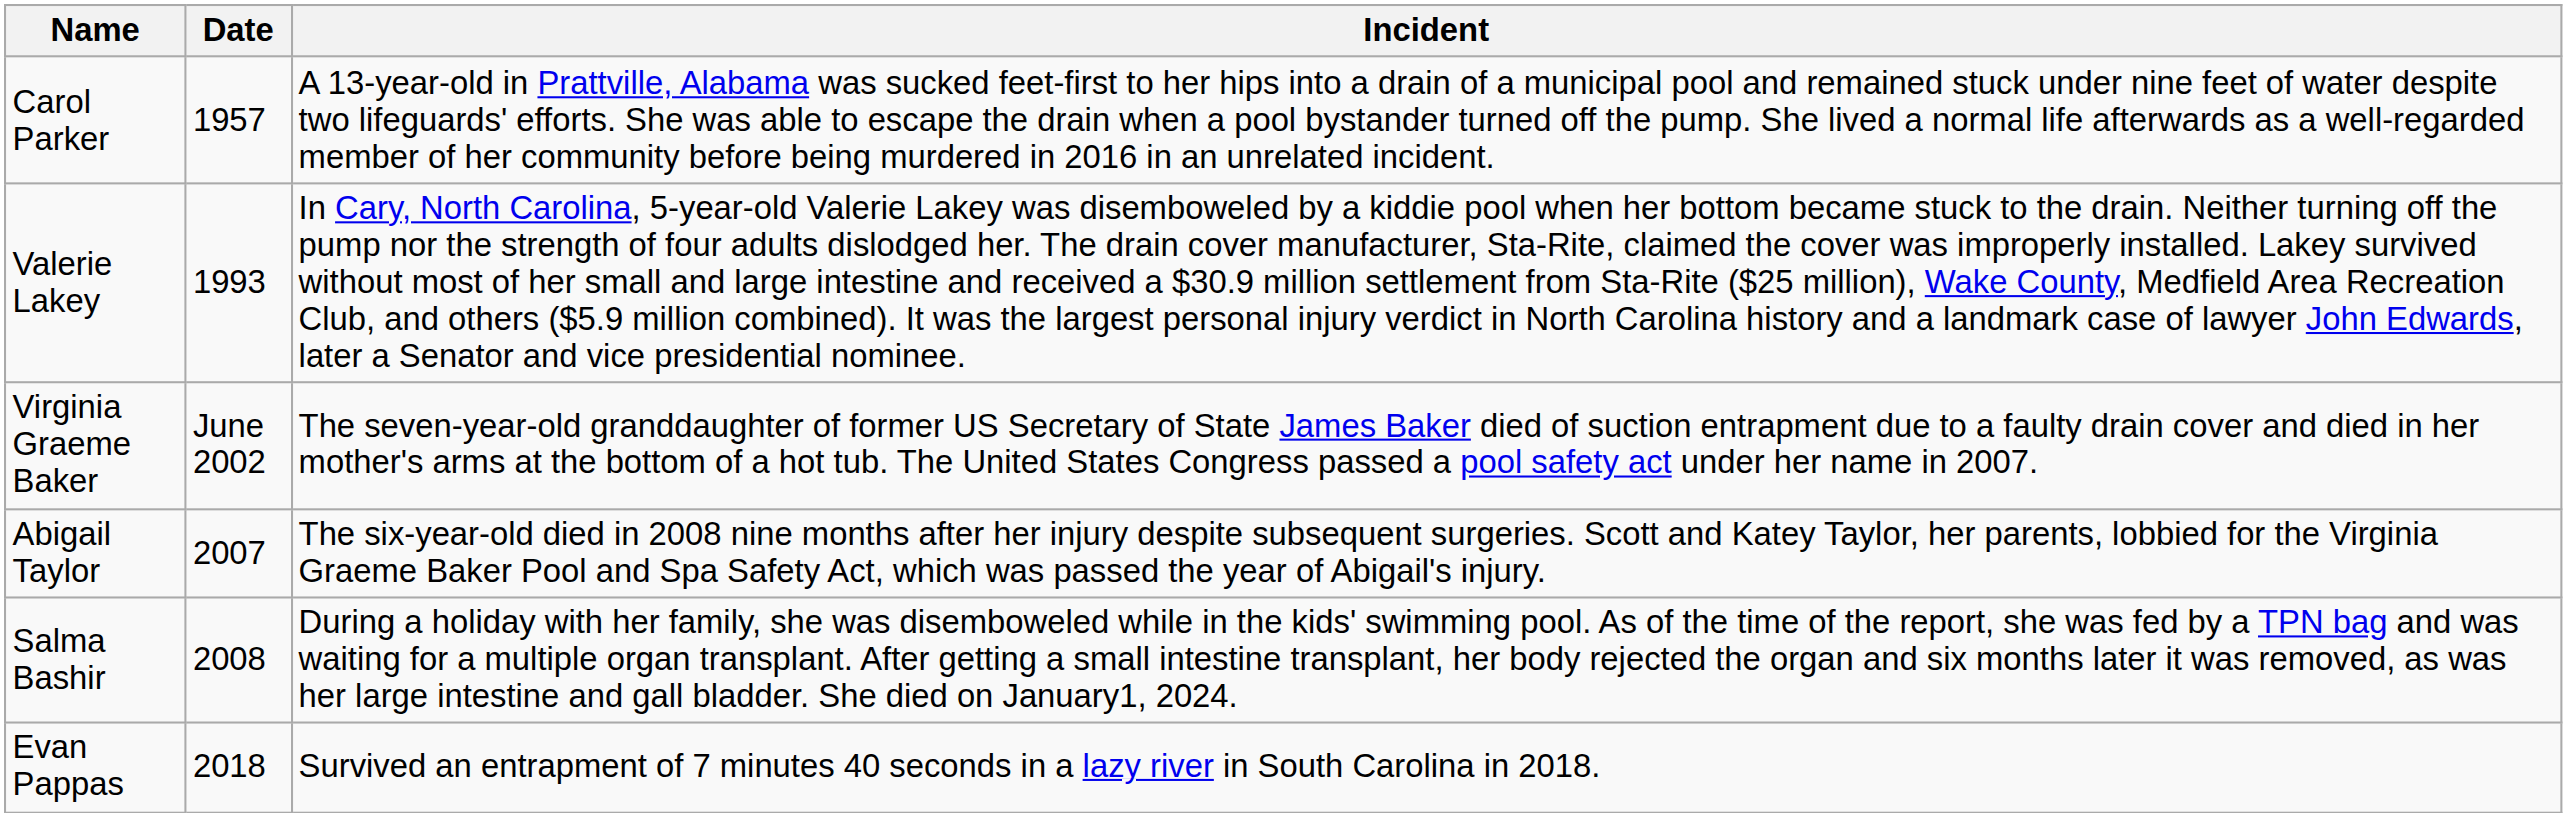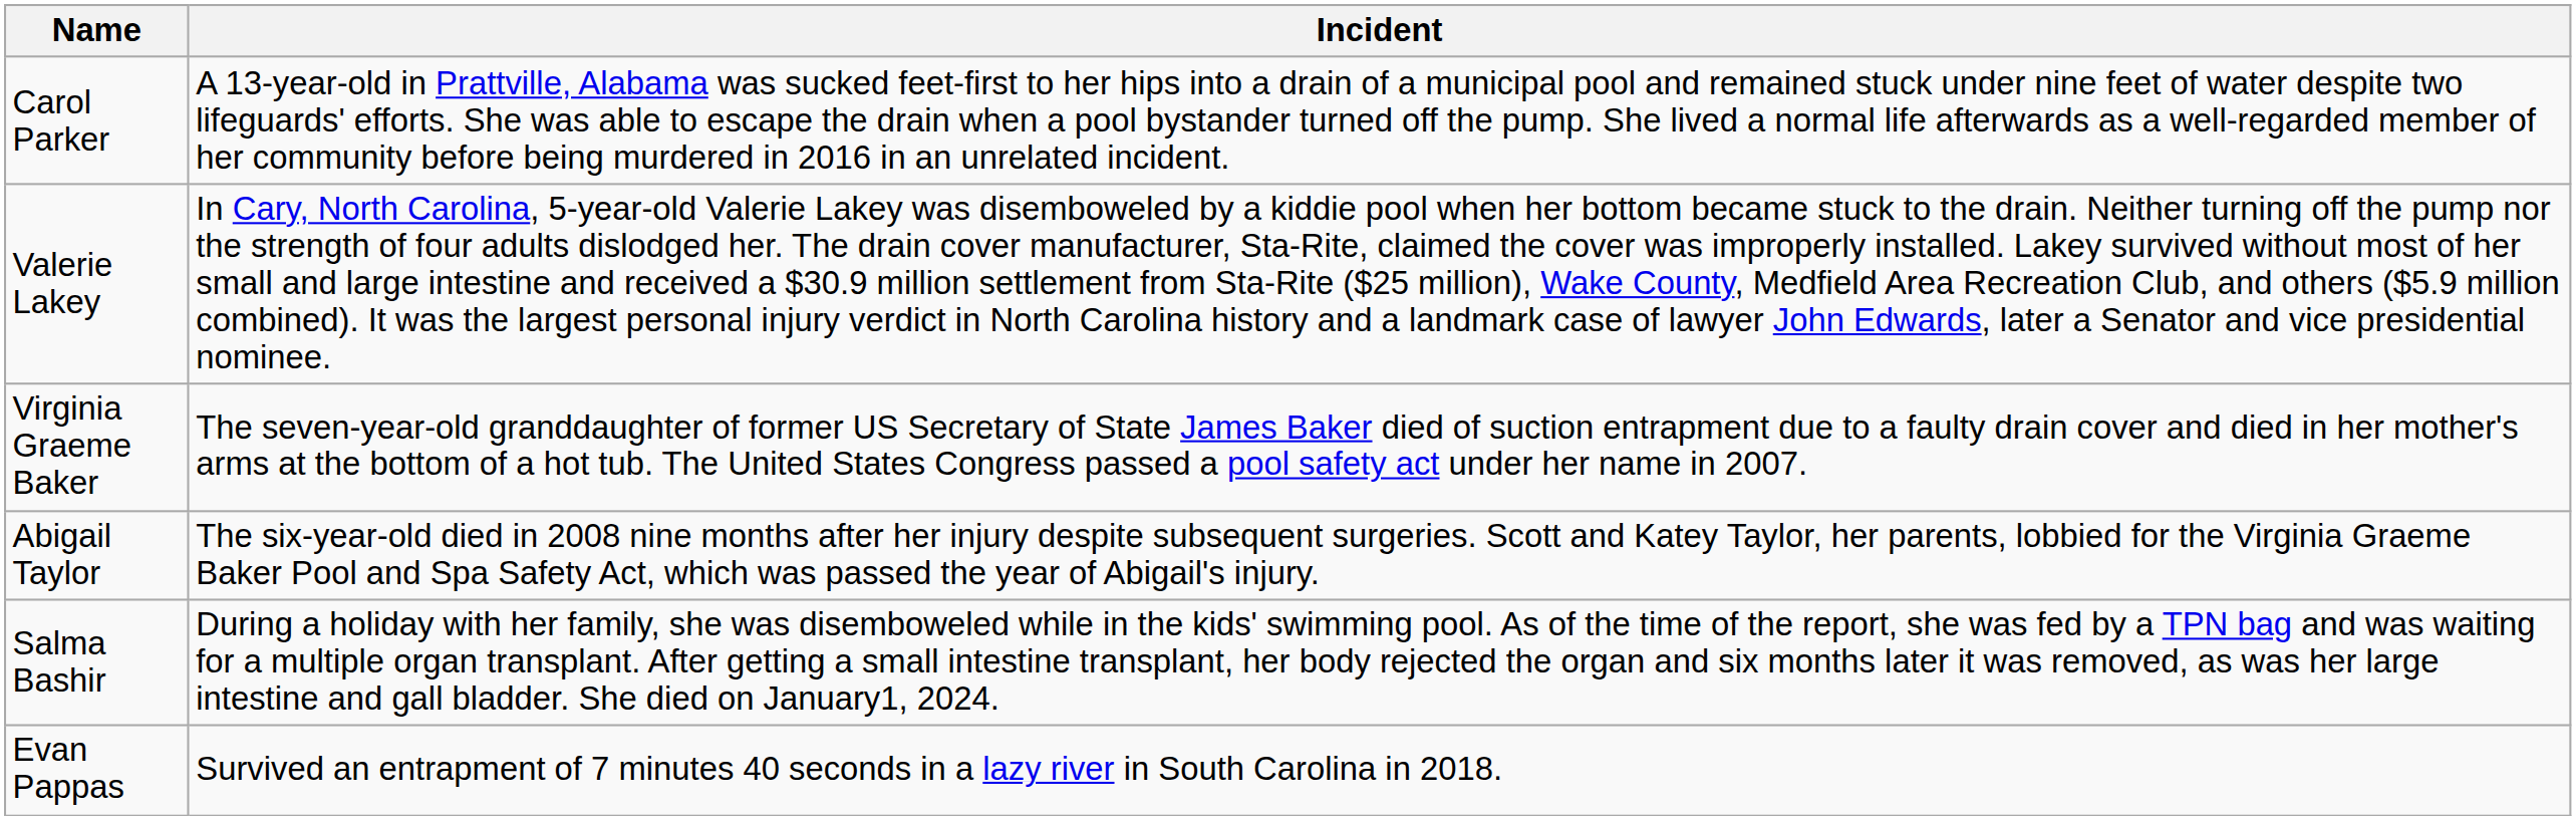- column: Date | 1957 | 1993 | June 2002 | 2007 | 2008 | 2018
